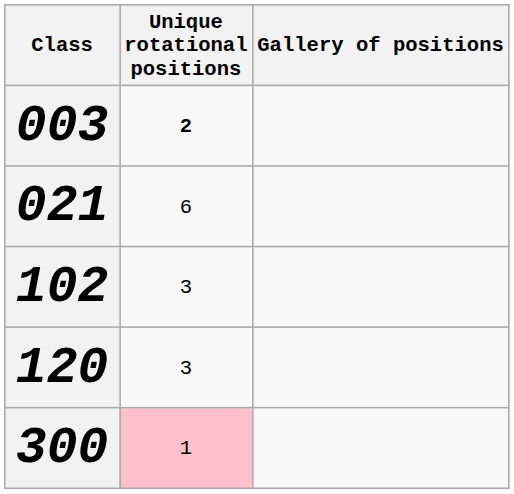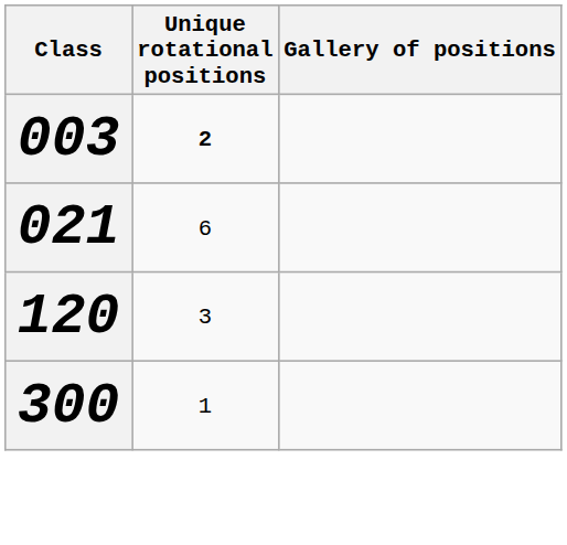- row: 102 | 3
300 | Unique rotational positions: pink background -> no background
